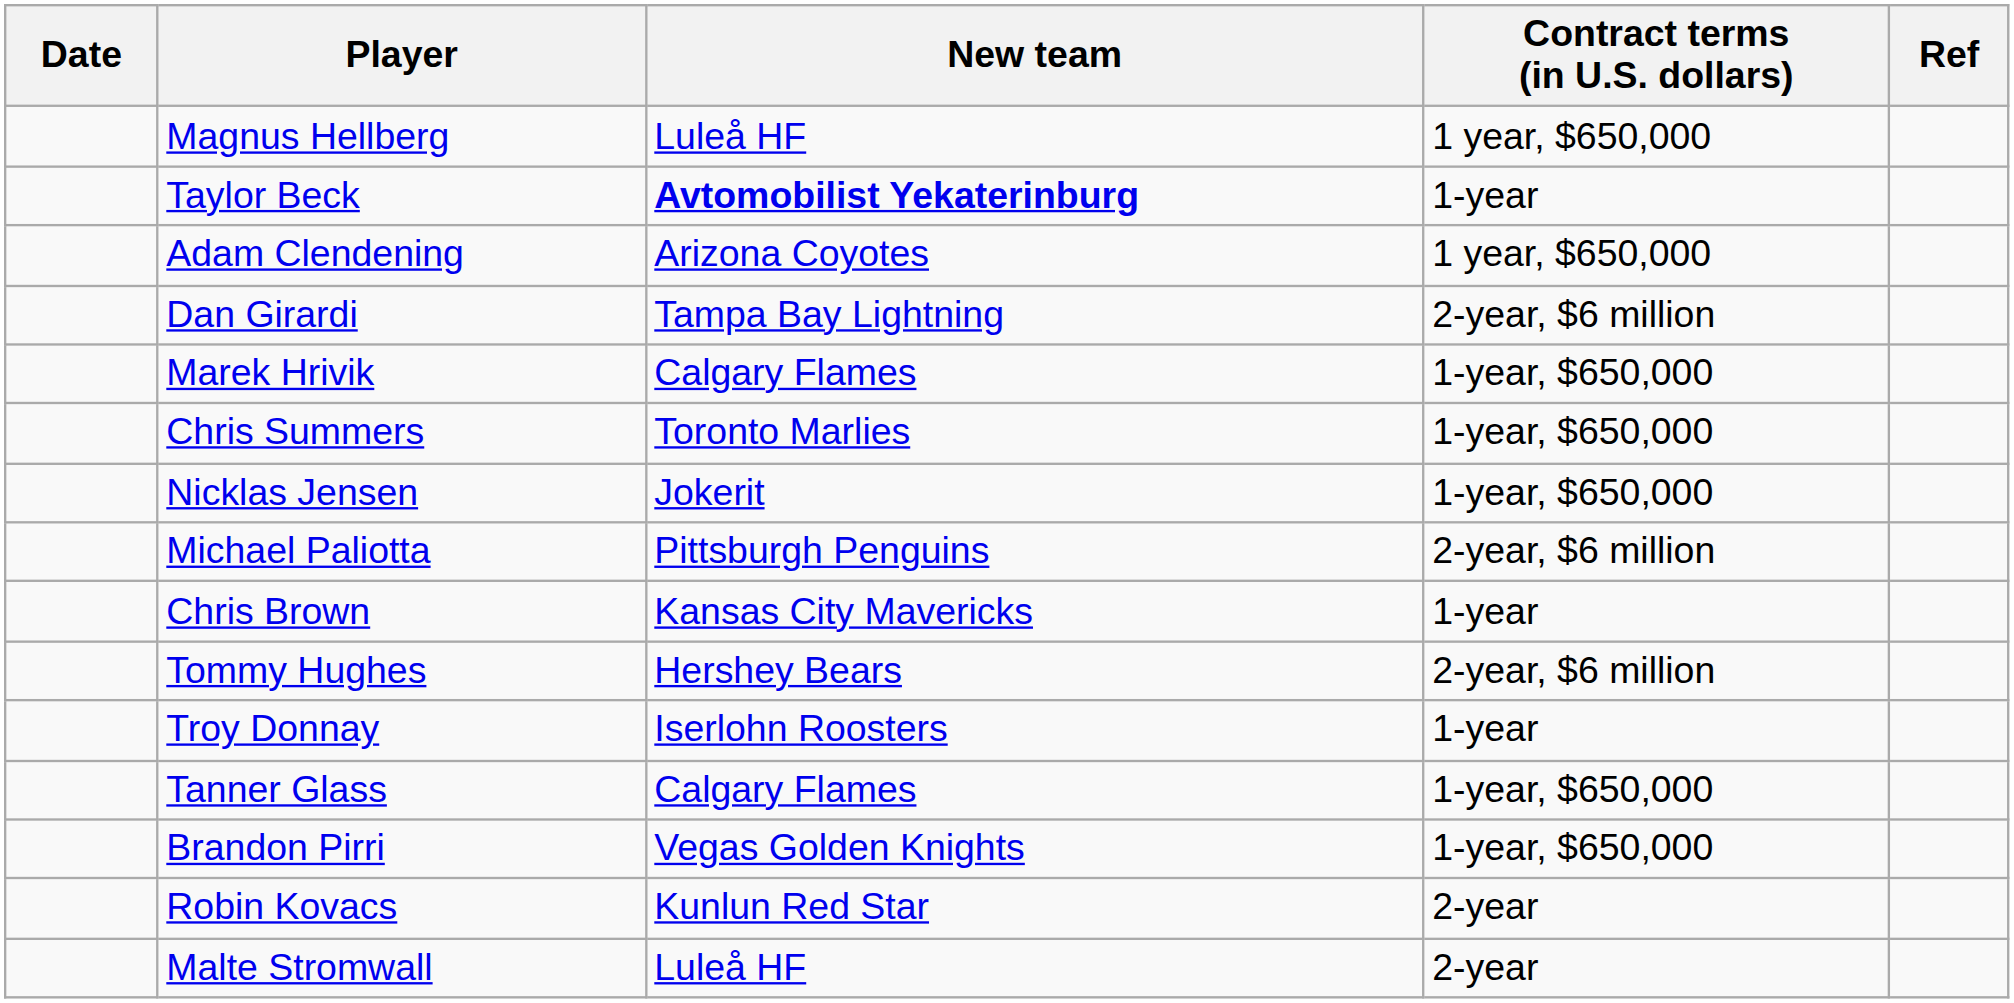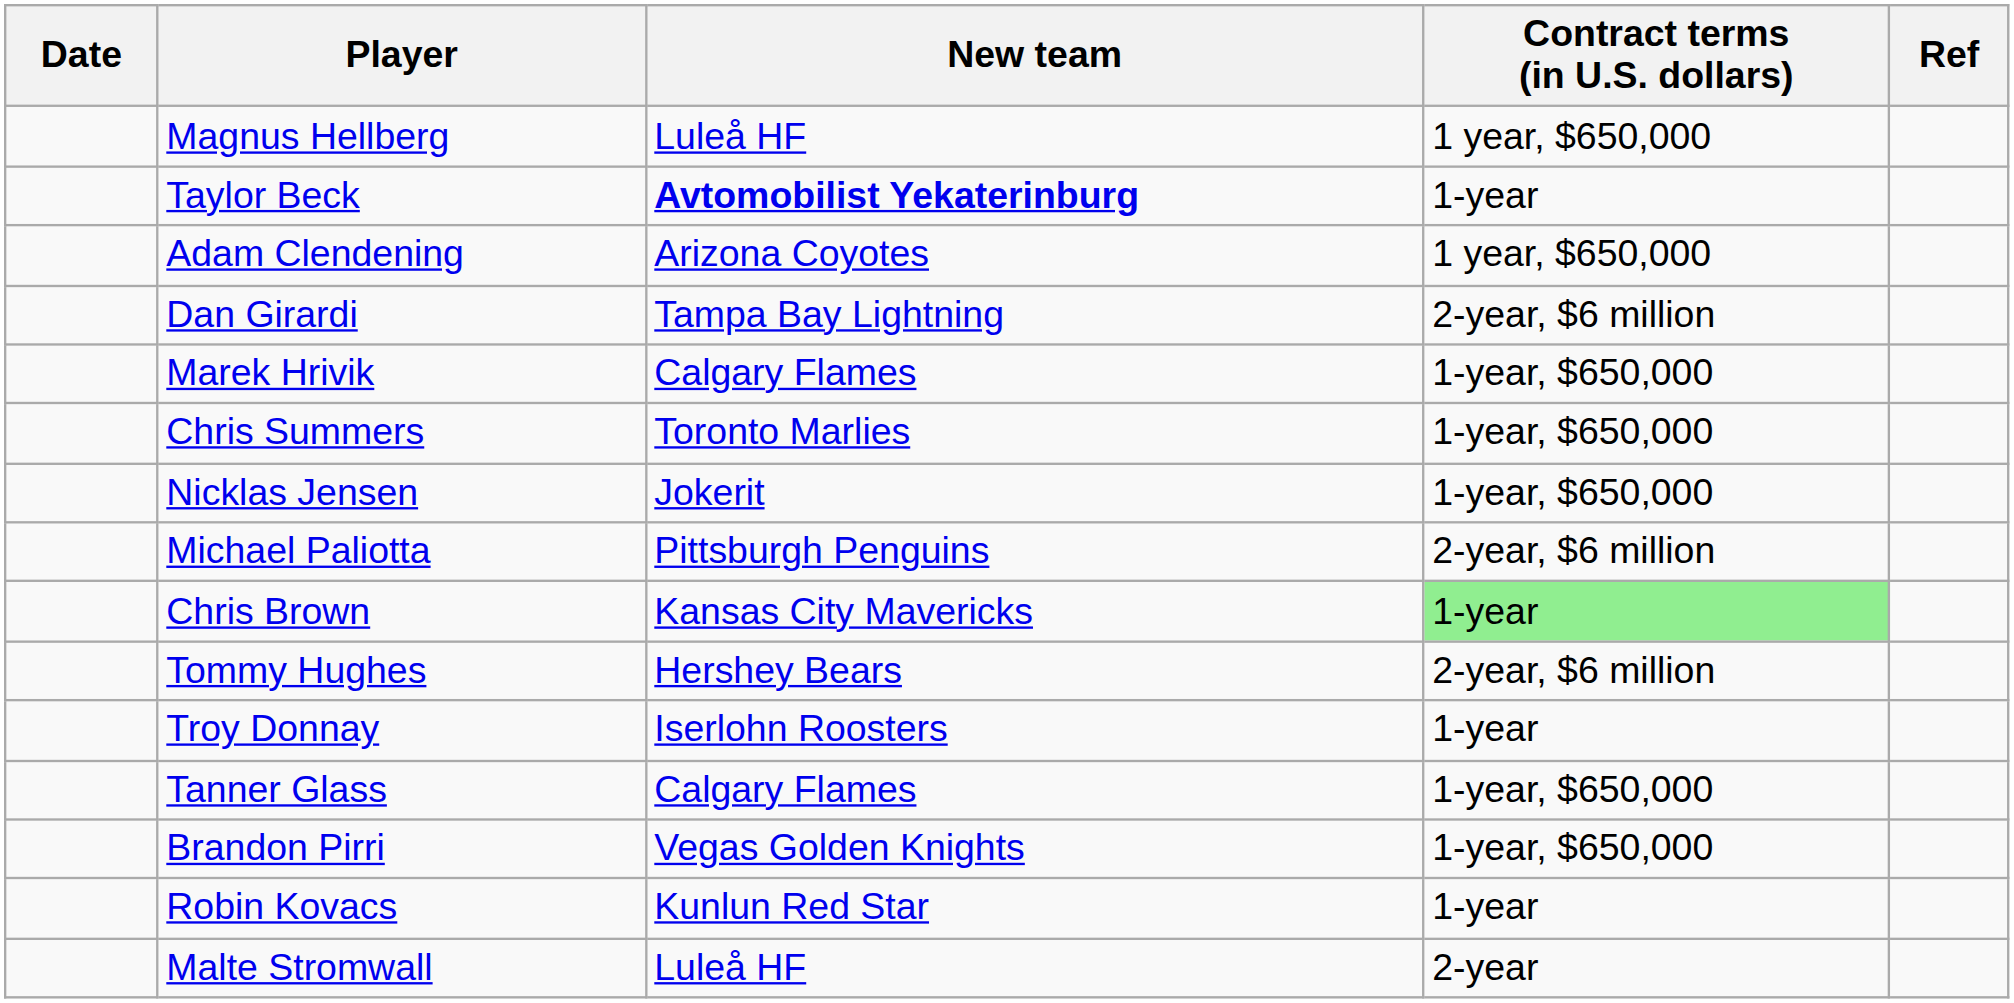Chris Brown | Contract terms (in U.S. dollars): no background -> lightgreen background
Robin Kovacs | Contract terms (in U.S. dollars): 2-year -> 1-year
